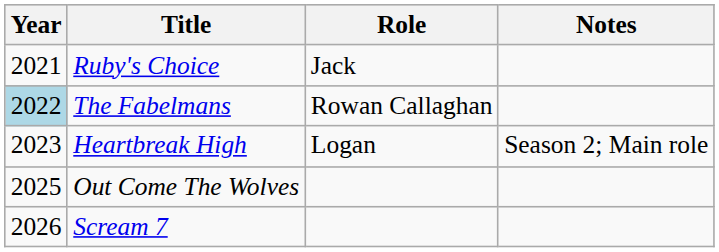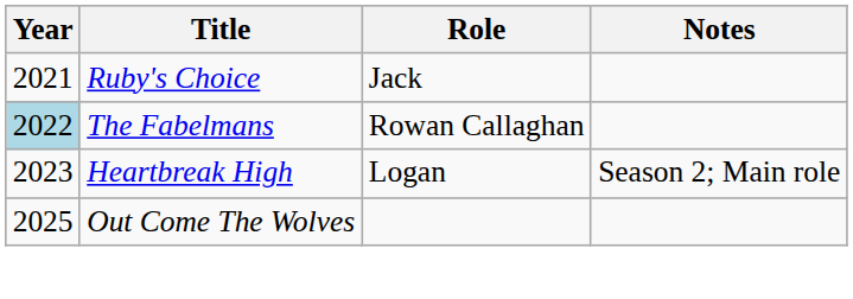- row: 2026 | Scream 7
